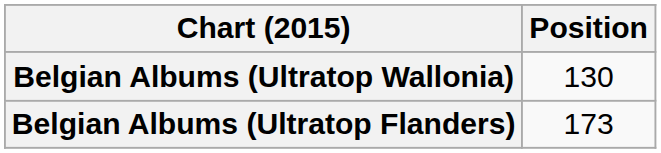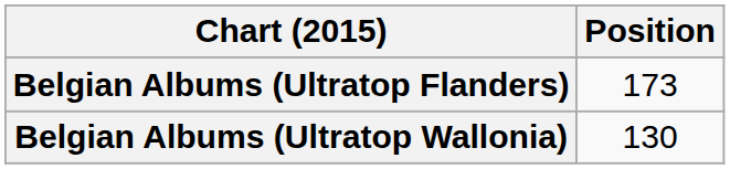rows swapped: Belgian Albums (Ultratop Flanders) <-> Belgian Albums (Ultratop Wallonia)
